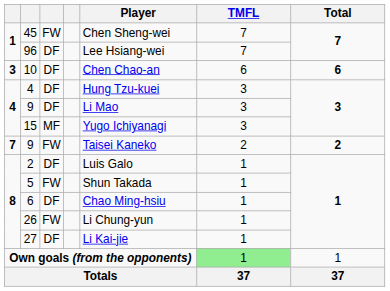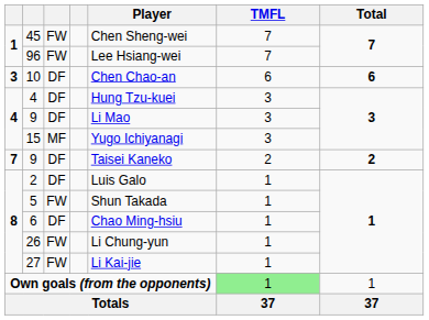96 | column 3: DF -> FW
7 / 9 | column 3: FW -> DF
27 | column 3: DF -> FW
